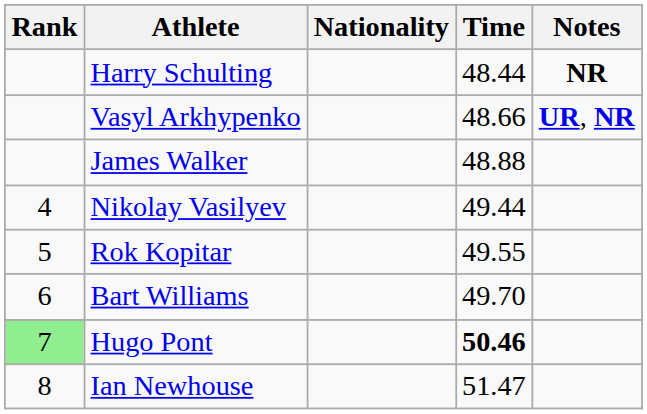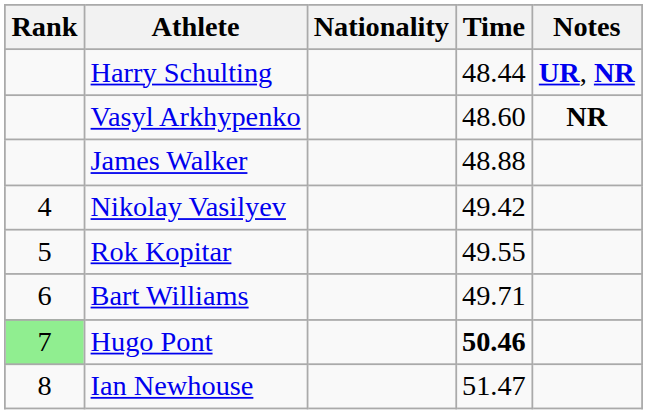Harry Schulting | Notes: NR -> UR, NR
Vasyl Arkhypenko | Time: 48.66 -> 48.60
Vasyl Arkhypenko | Notes: UR, NR -> NR
Nikolay Vasilyev | Time: 49.44 -> 49.42
Bart Williams | Time: 49.70 -> 49.71
